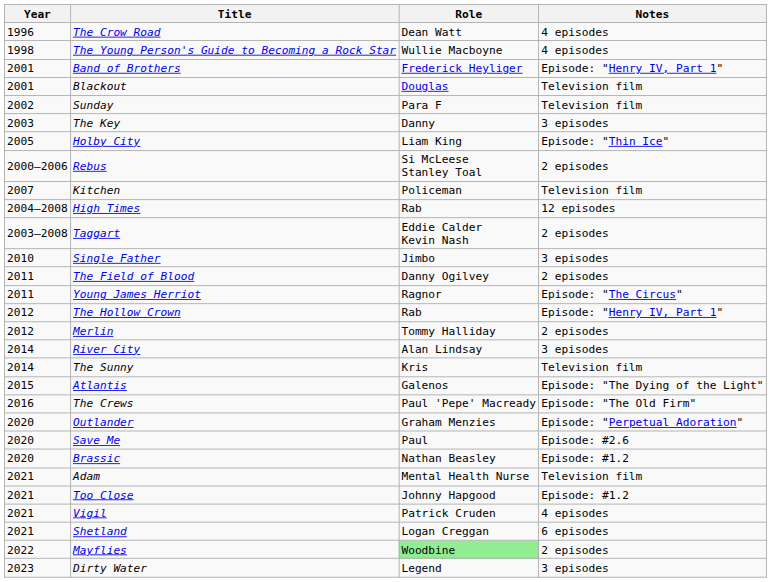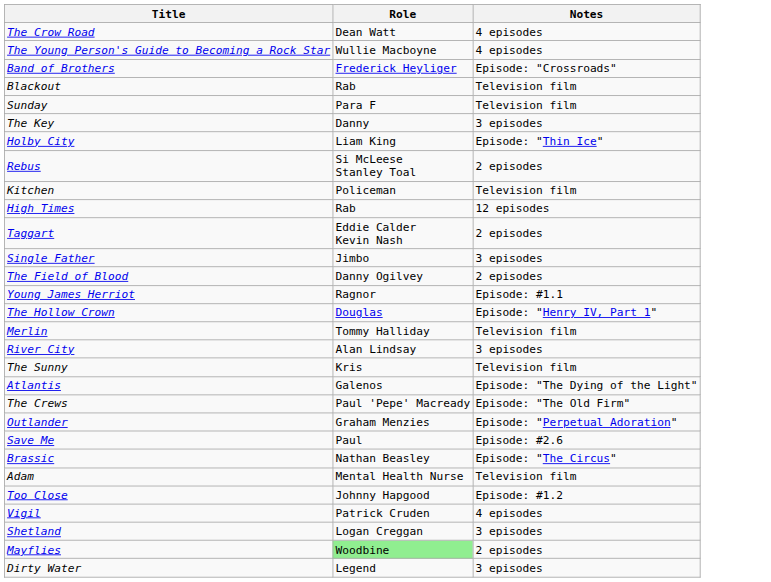- column: Year | 1996 | 1998 | 2001 | 2001 | 2002 | 2003 | 2005 | 2000–2006 | 2007 | 2004–2008 | 2003–2008 | 2010 | 2011 | 2011 | 2012 | 2012 | 2014 | 2014 | 2015 | 2016 | 2020 | 2020 | 2020 | 2021 | 2021 | 2021 | 2021 | 2022 | 2023
Band of Brothers | Notes: Episode: "Henry IV, Part 1" -> Episode: "Crossroads"
Blackout | Role: Douglas -> Rab
Young James Herriot | Notes: Episode: "The Circus" -> Episode: #1.1
The Hollow Crown | Role: Rab -> Douglas
Merlin | Notes: 2 episodes -> Television film
Brassic | Notes: Episode: #1.2 -> Episode: "The Circus"
Shetland | Notes: 6 episodes -> 3 episodes
